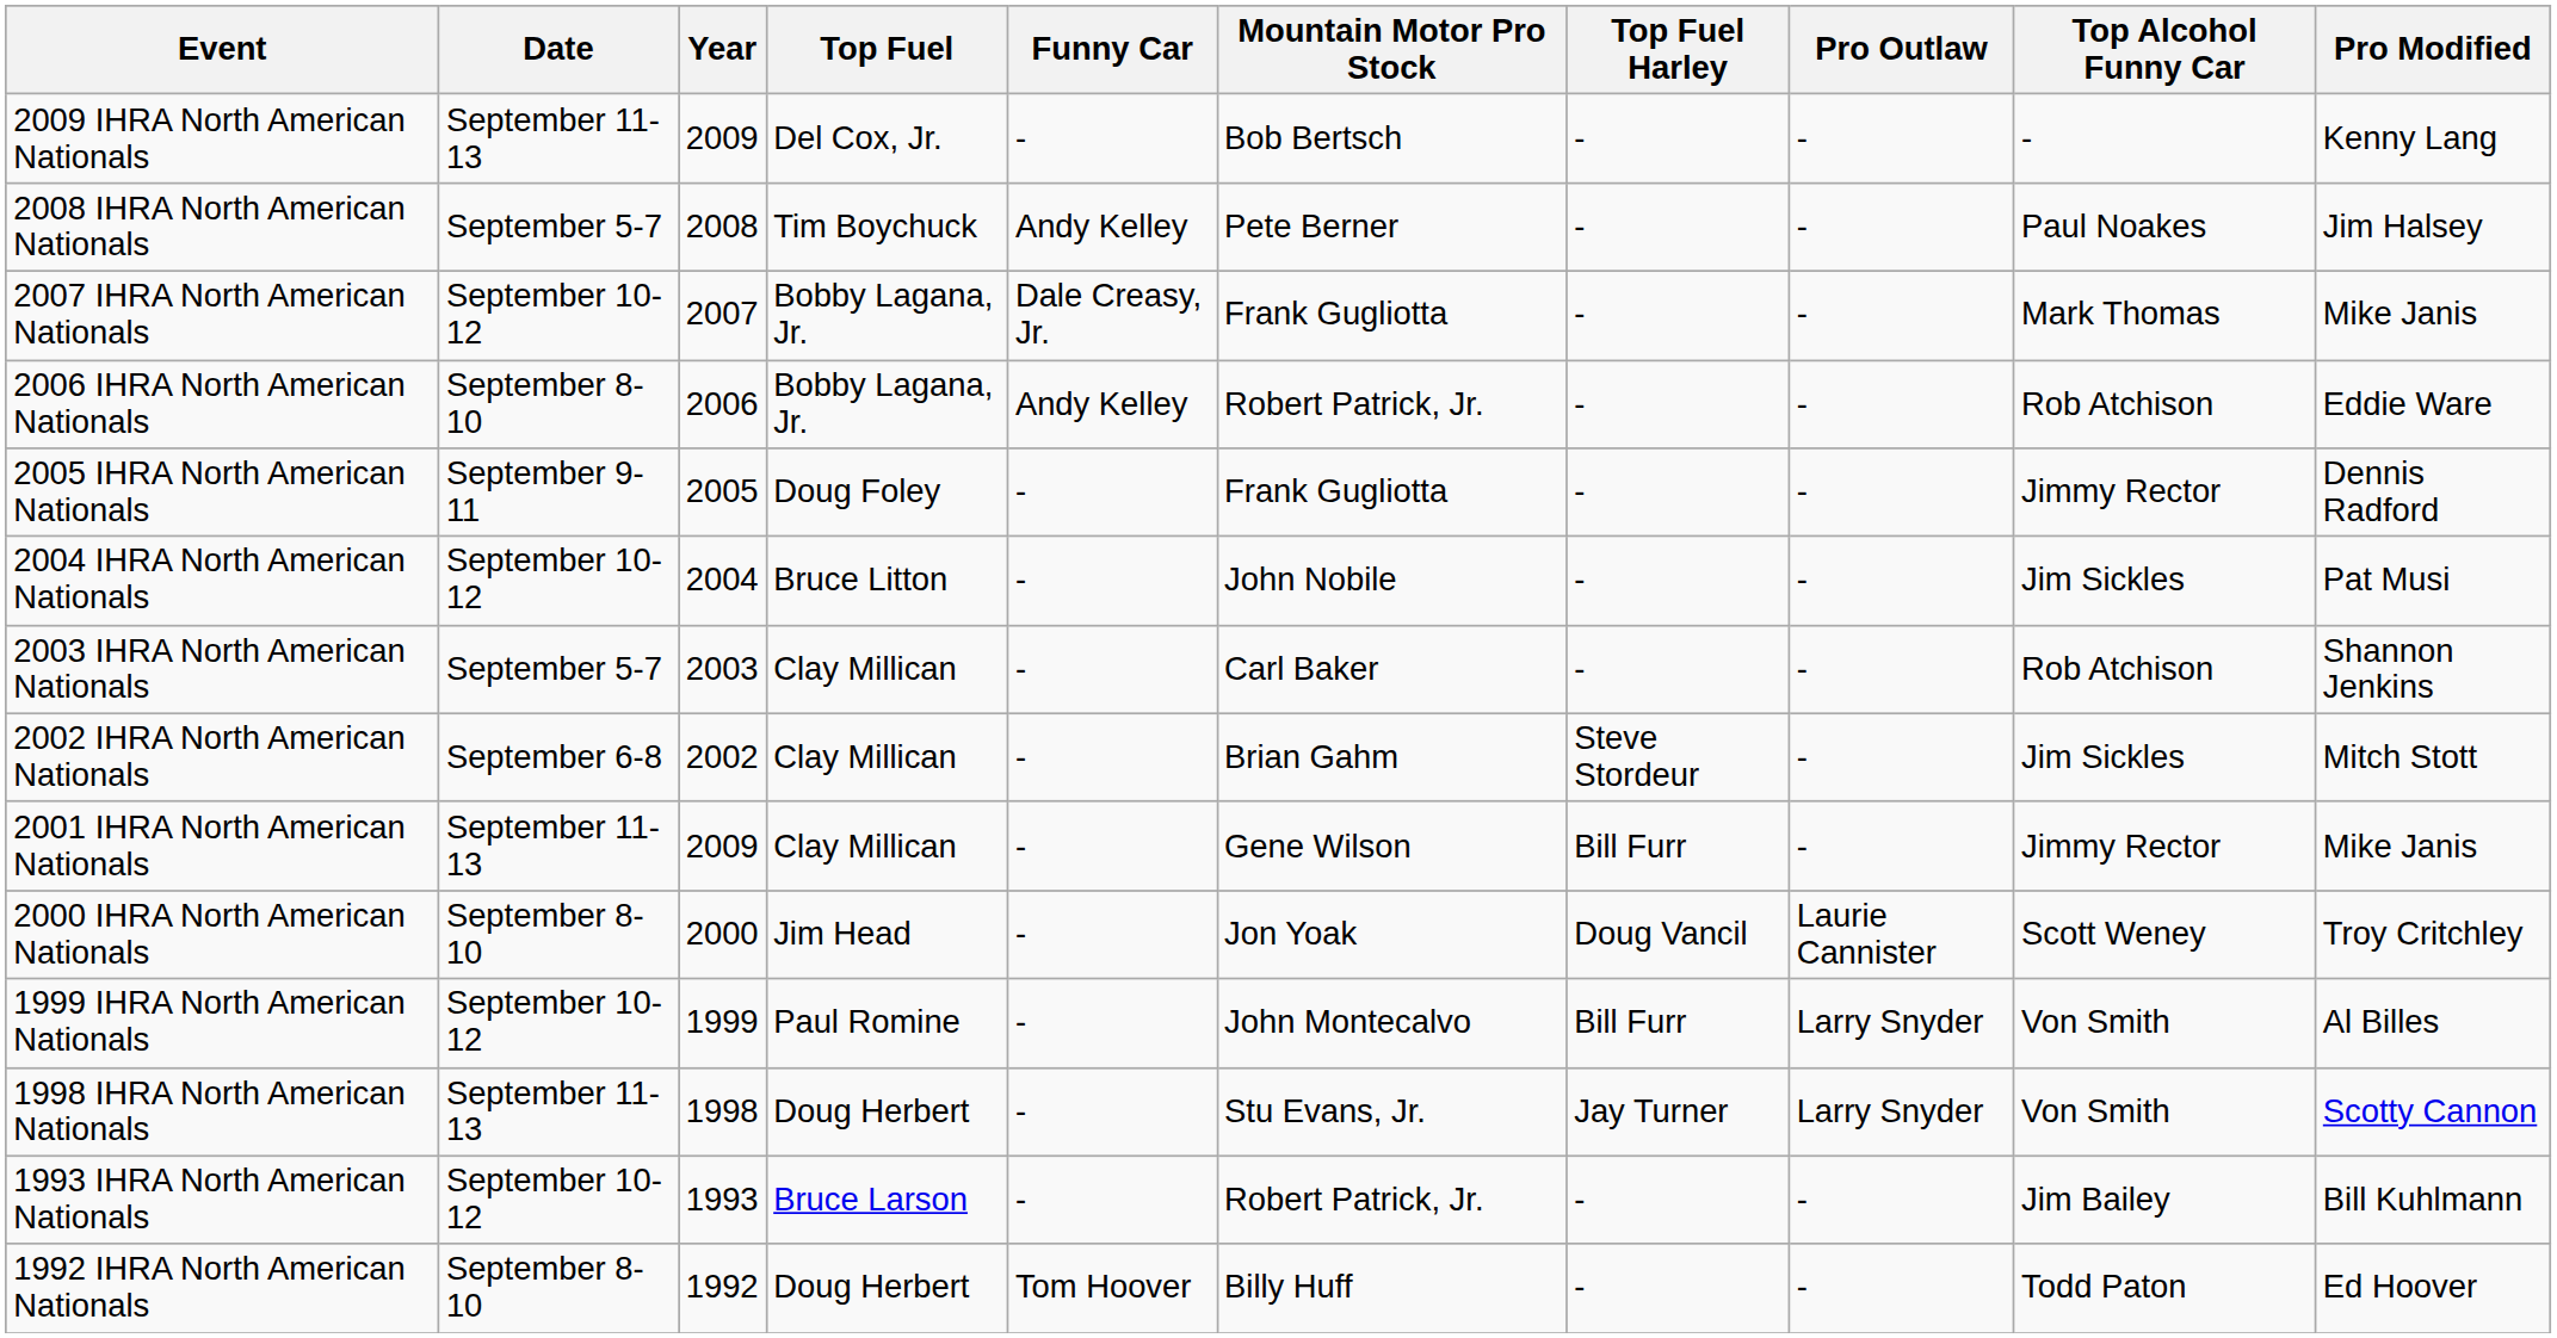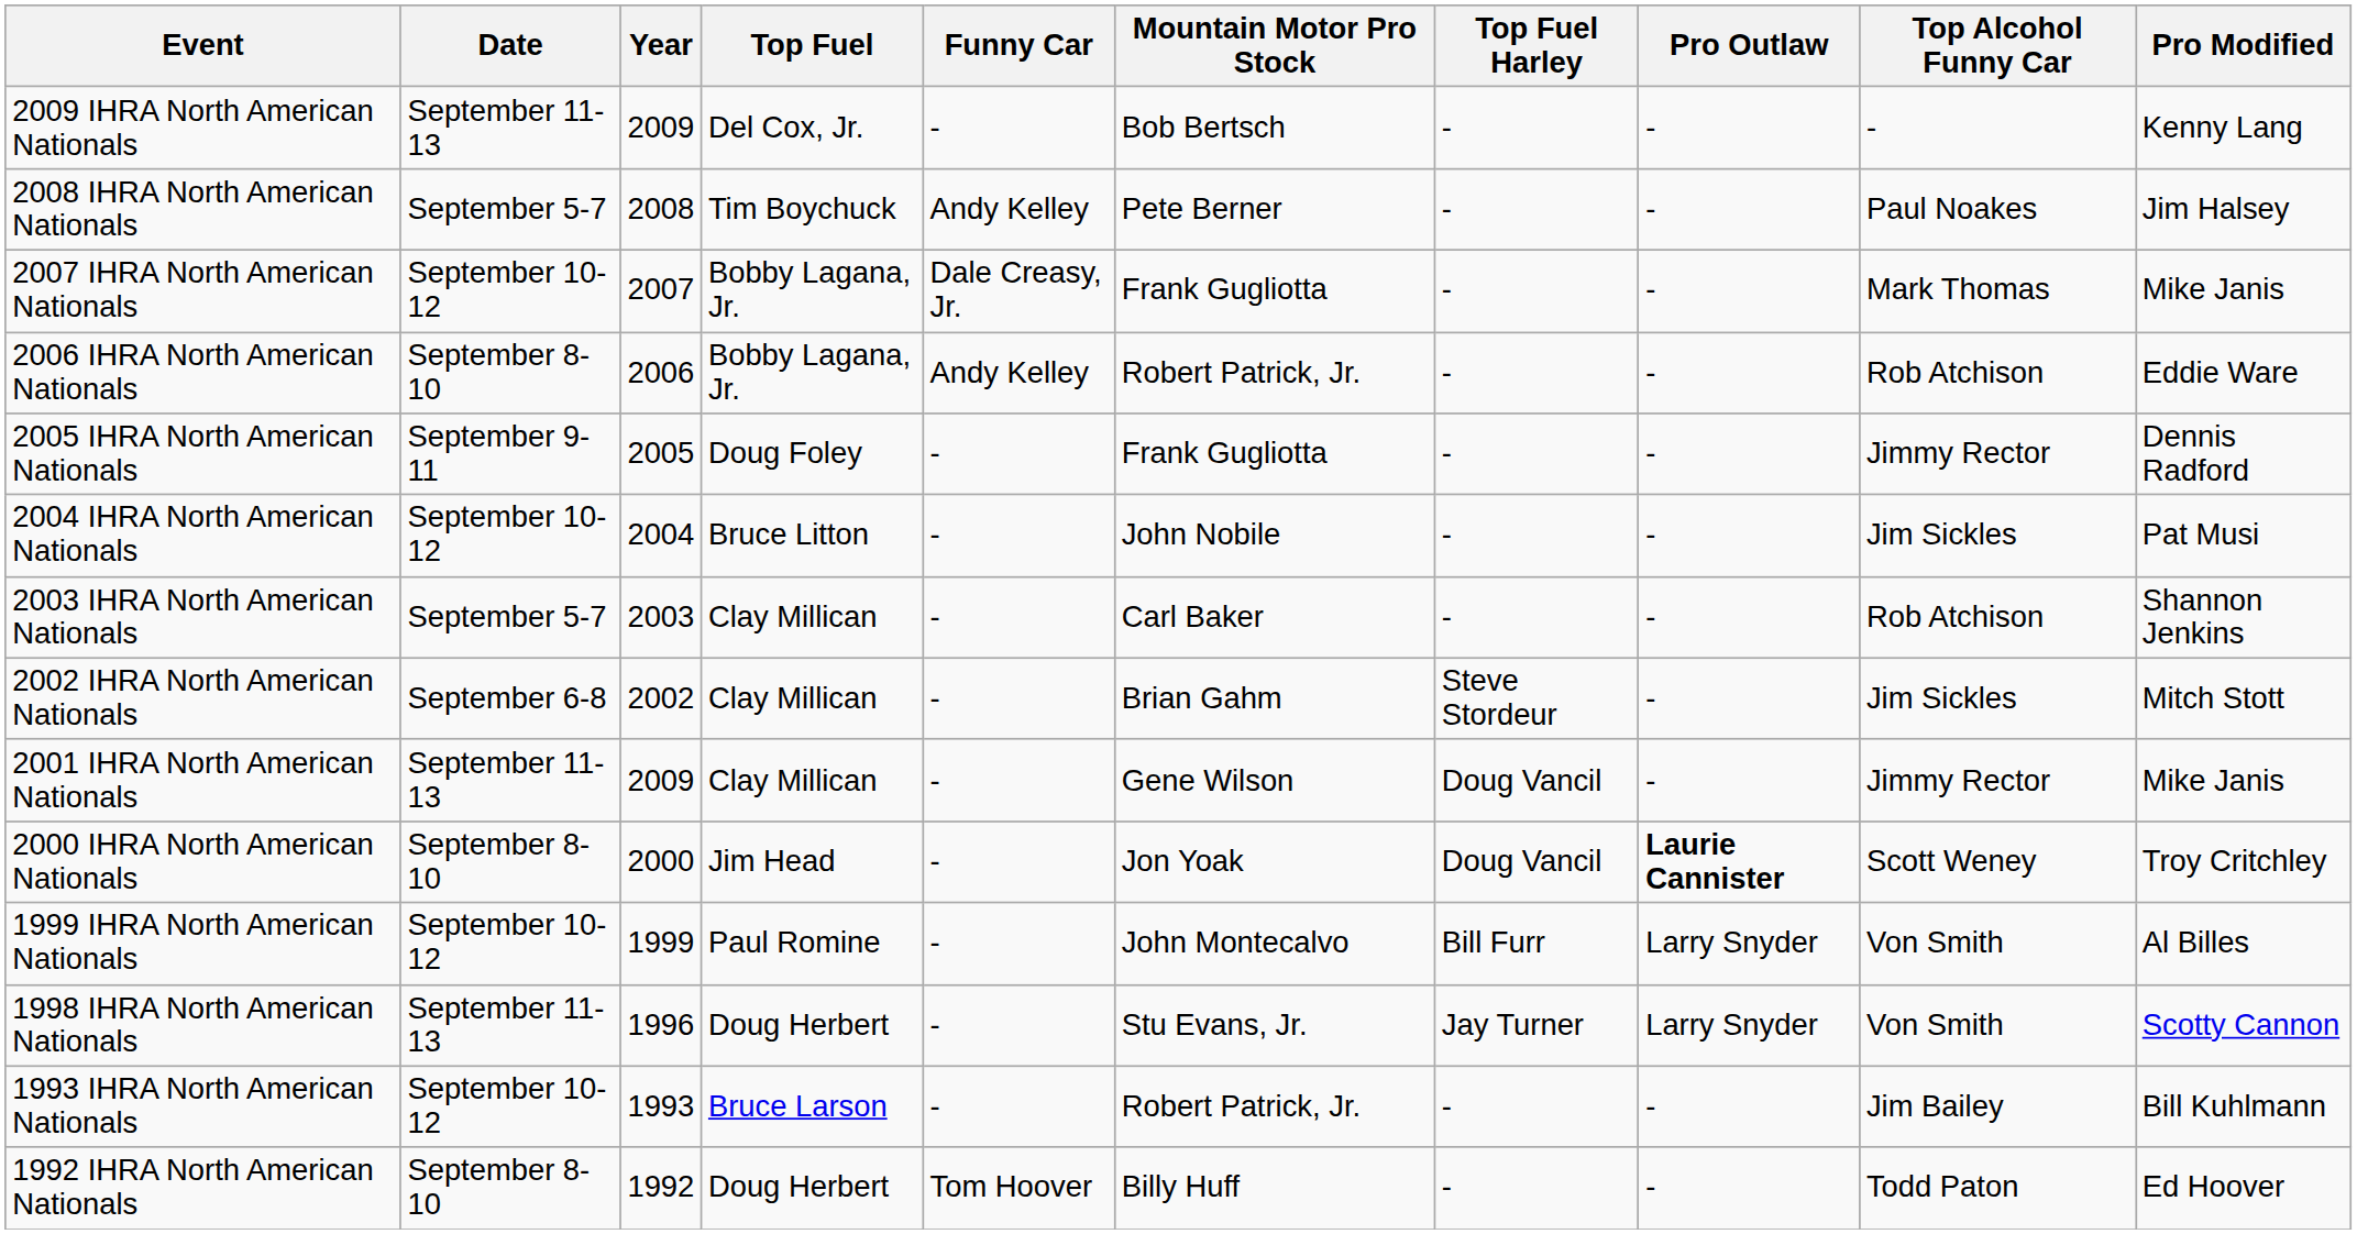2001 IHRA North American Nationals | Top Fuel Harley: Bill Furr -> Doug Vancil
2000 IHRA North American Nationals | Pro Outlaw: normal -> bold
1998 IHRA North American Nationals | Year: 1998 -> 1996
